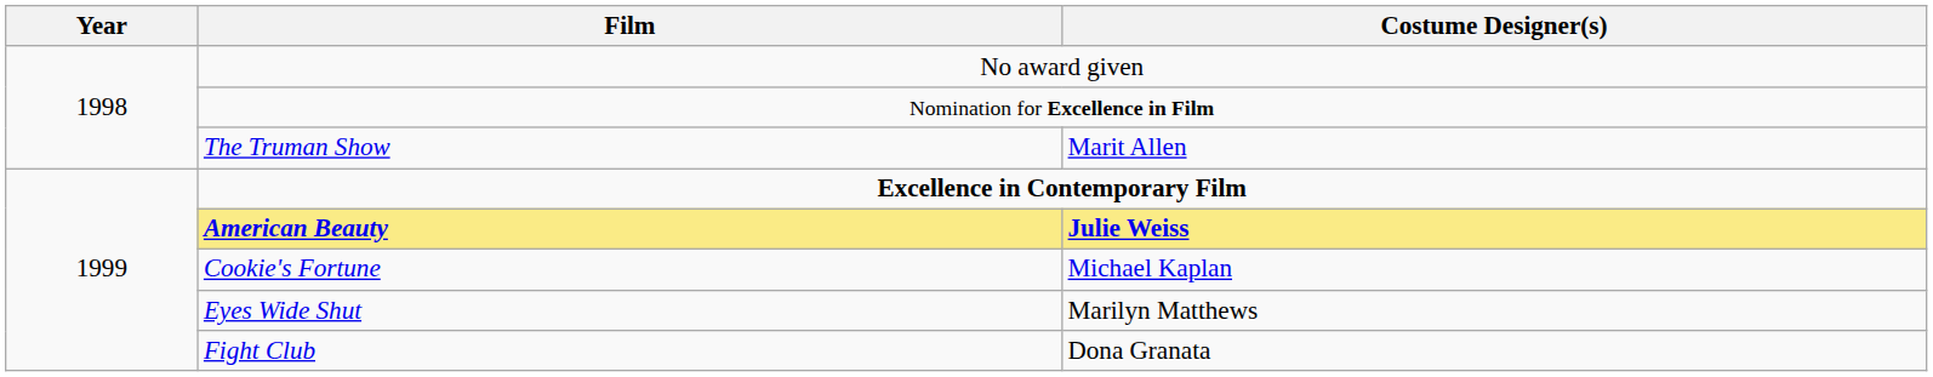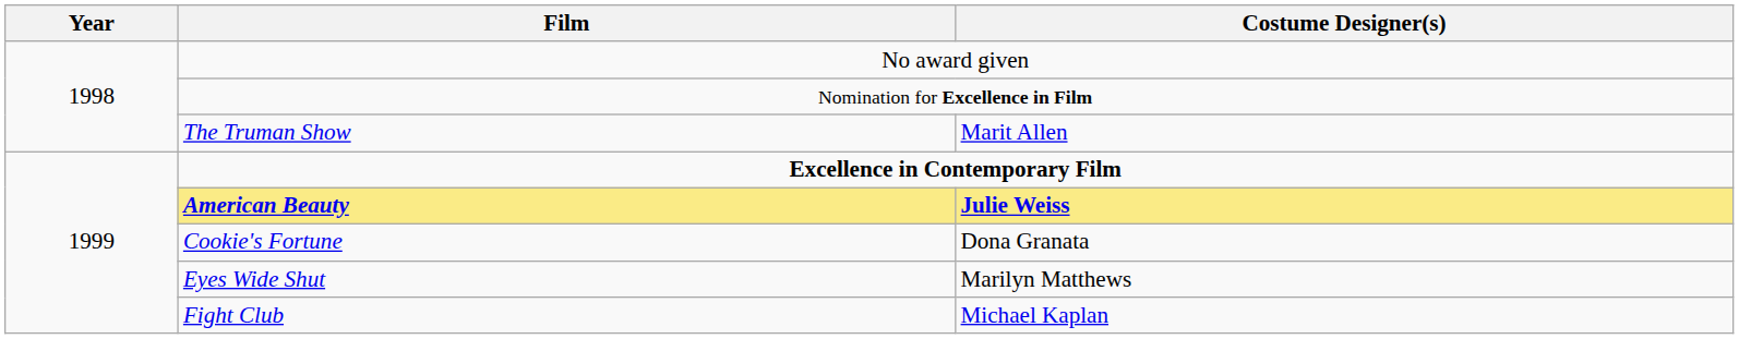Cookie's Fortune | Costume Designer(s): Michael Kaplan -> Dona Granata
Fight Club | Costume Designer(s): Dona Granata -> Michael Kaplan
